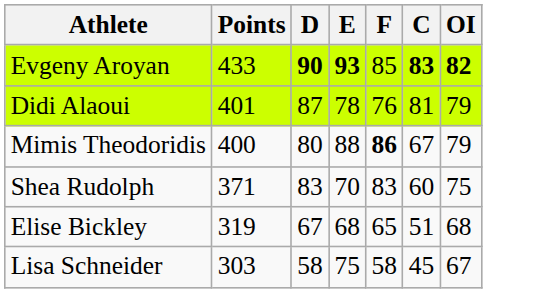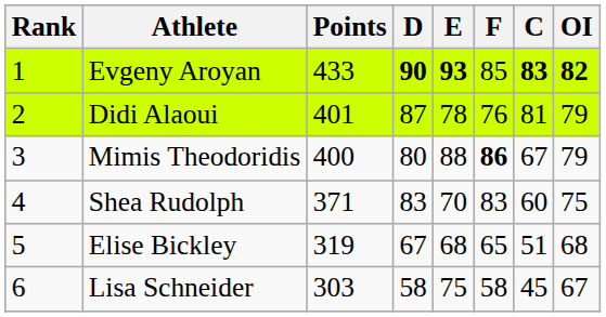+ column: Rank | 1 | 2 | 3 | 4 | 5 | 6
